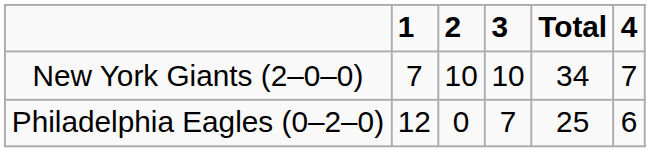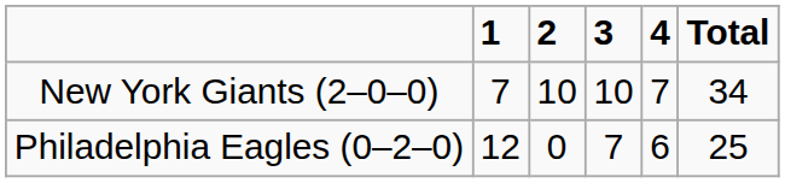columns swapped: 4 <-> Total
